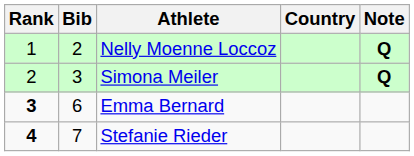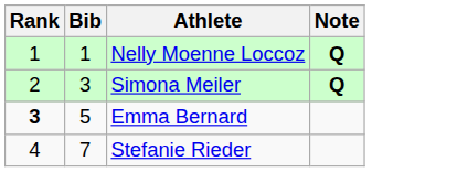- column: Country
Nelly Moenne Loccoz | Bib: 2 -> 1
Emma Bernard | Bib: 6 -> 5
Stefanie Rieder | Rank: bold -> normal
